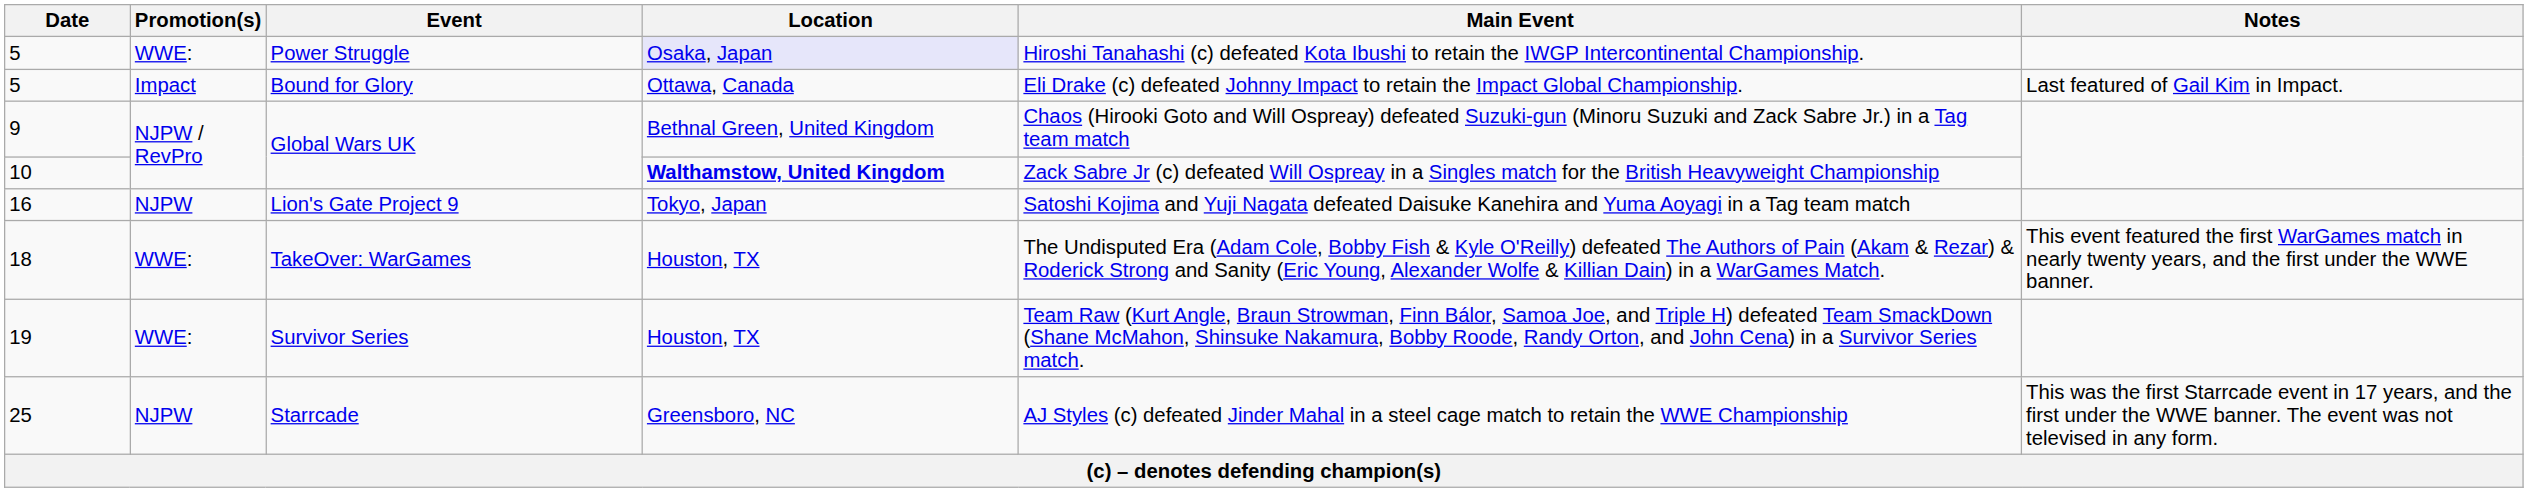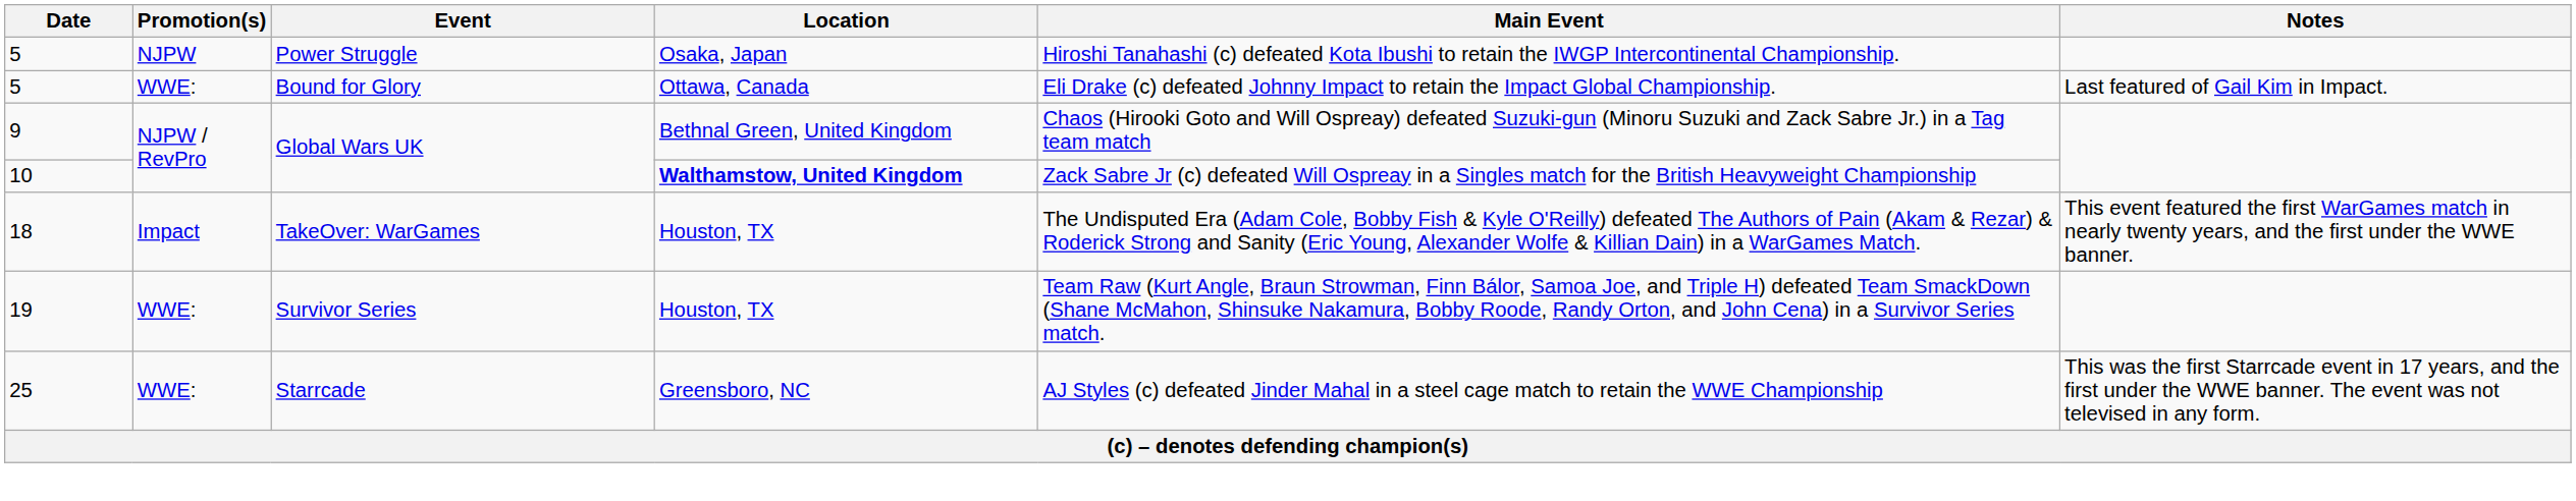5 / Power Struggle | Promotion(s): WWE: -> NJPW
5 / Power Struggle | Location: lavender background -> no background
5 / Bound for Glory | Promotion(s): Impact -> WWE:
- row: 16 | NJPW | Lion's Gate Project 9 | Tokyo, Japan | Satoshi Kojima and Yuji Nagata defeated Daisuke Kanehira and Yuma Aoyagi in a Tag team match
18 | Promotion(s): WWE: -> Impact
25 | Promotion(s): NJPW -> WWE:
